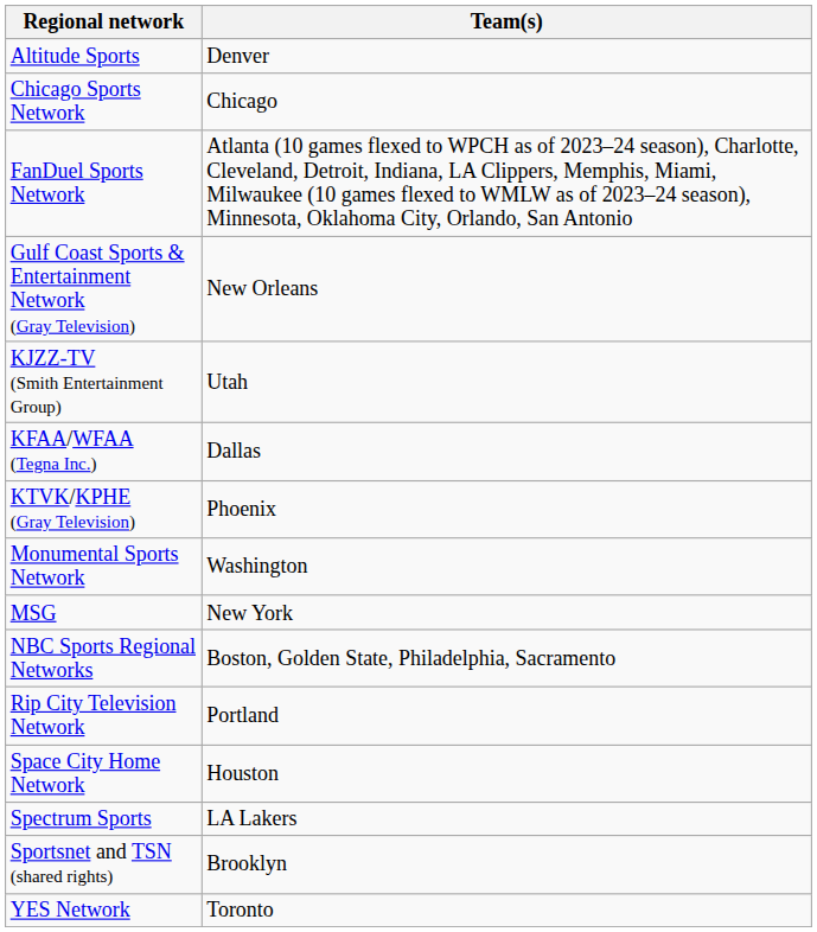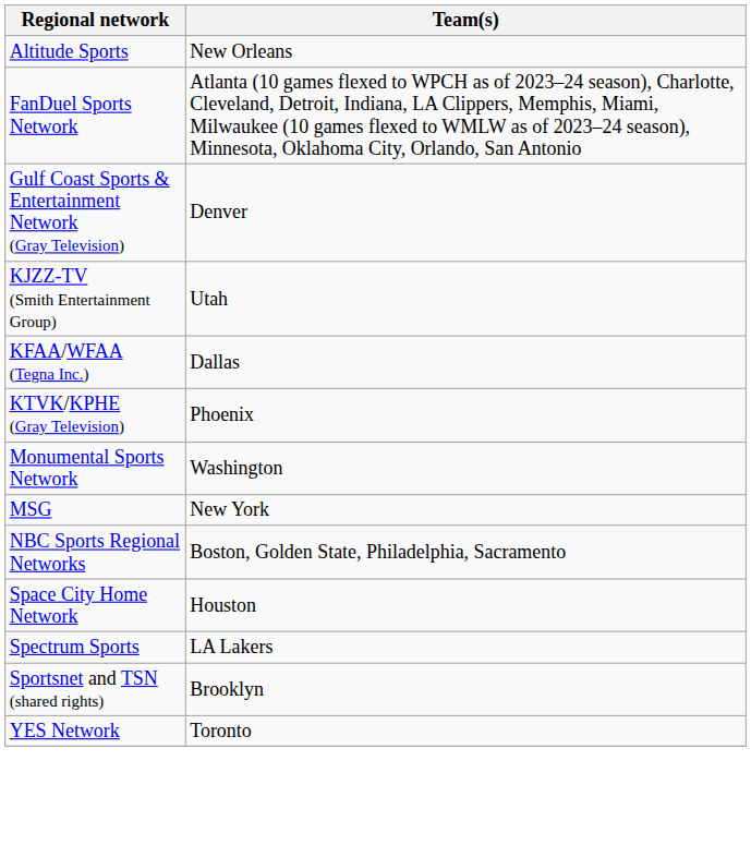Altitude Sports | Team(s): Denver -> New Orleans
- row: Chicago Sports Network | Chicago
Gulf Coast Sports & Entertainment Network (Gray Television) | Team(s): New Orleans -> Denver
- row: Rip City Television Network | Portland
